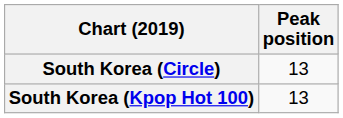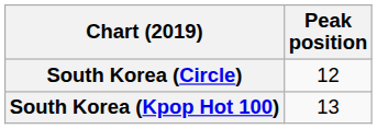South Korea (Circle) | Peak position: 13 -> 12
